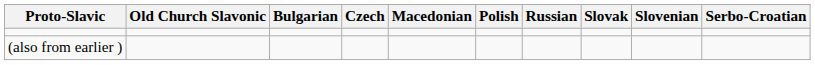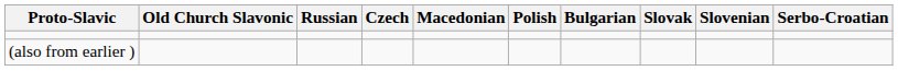columns swapped: Bulgarian <-> Russian
